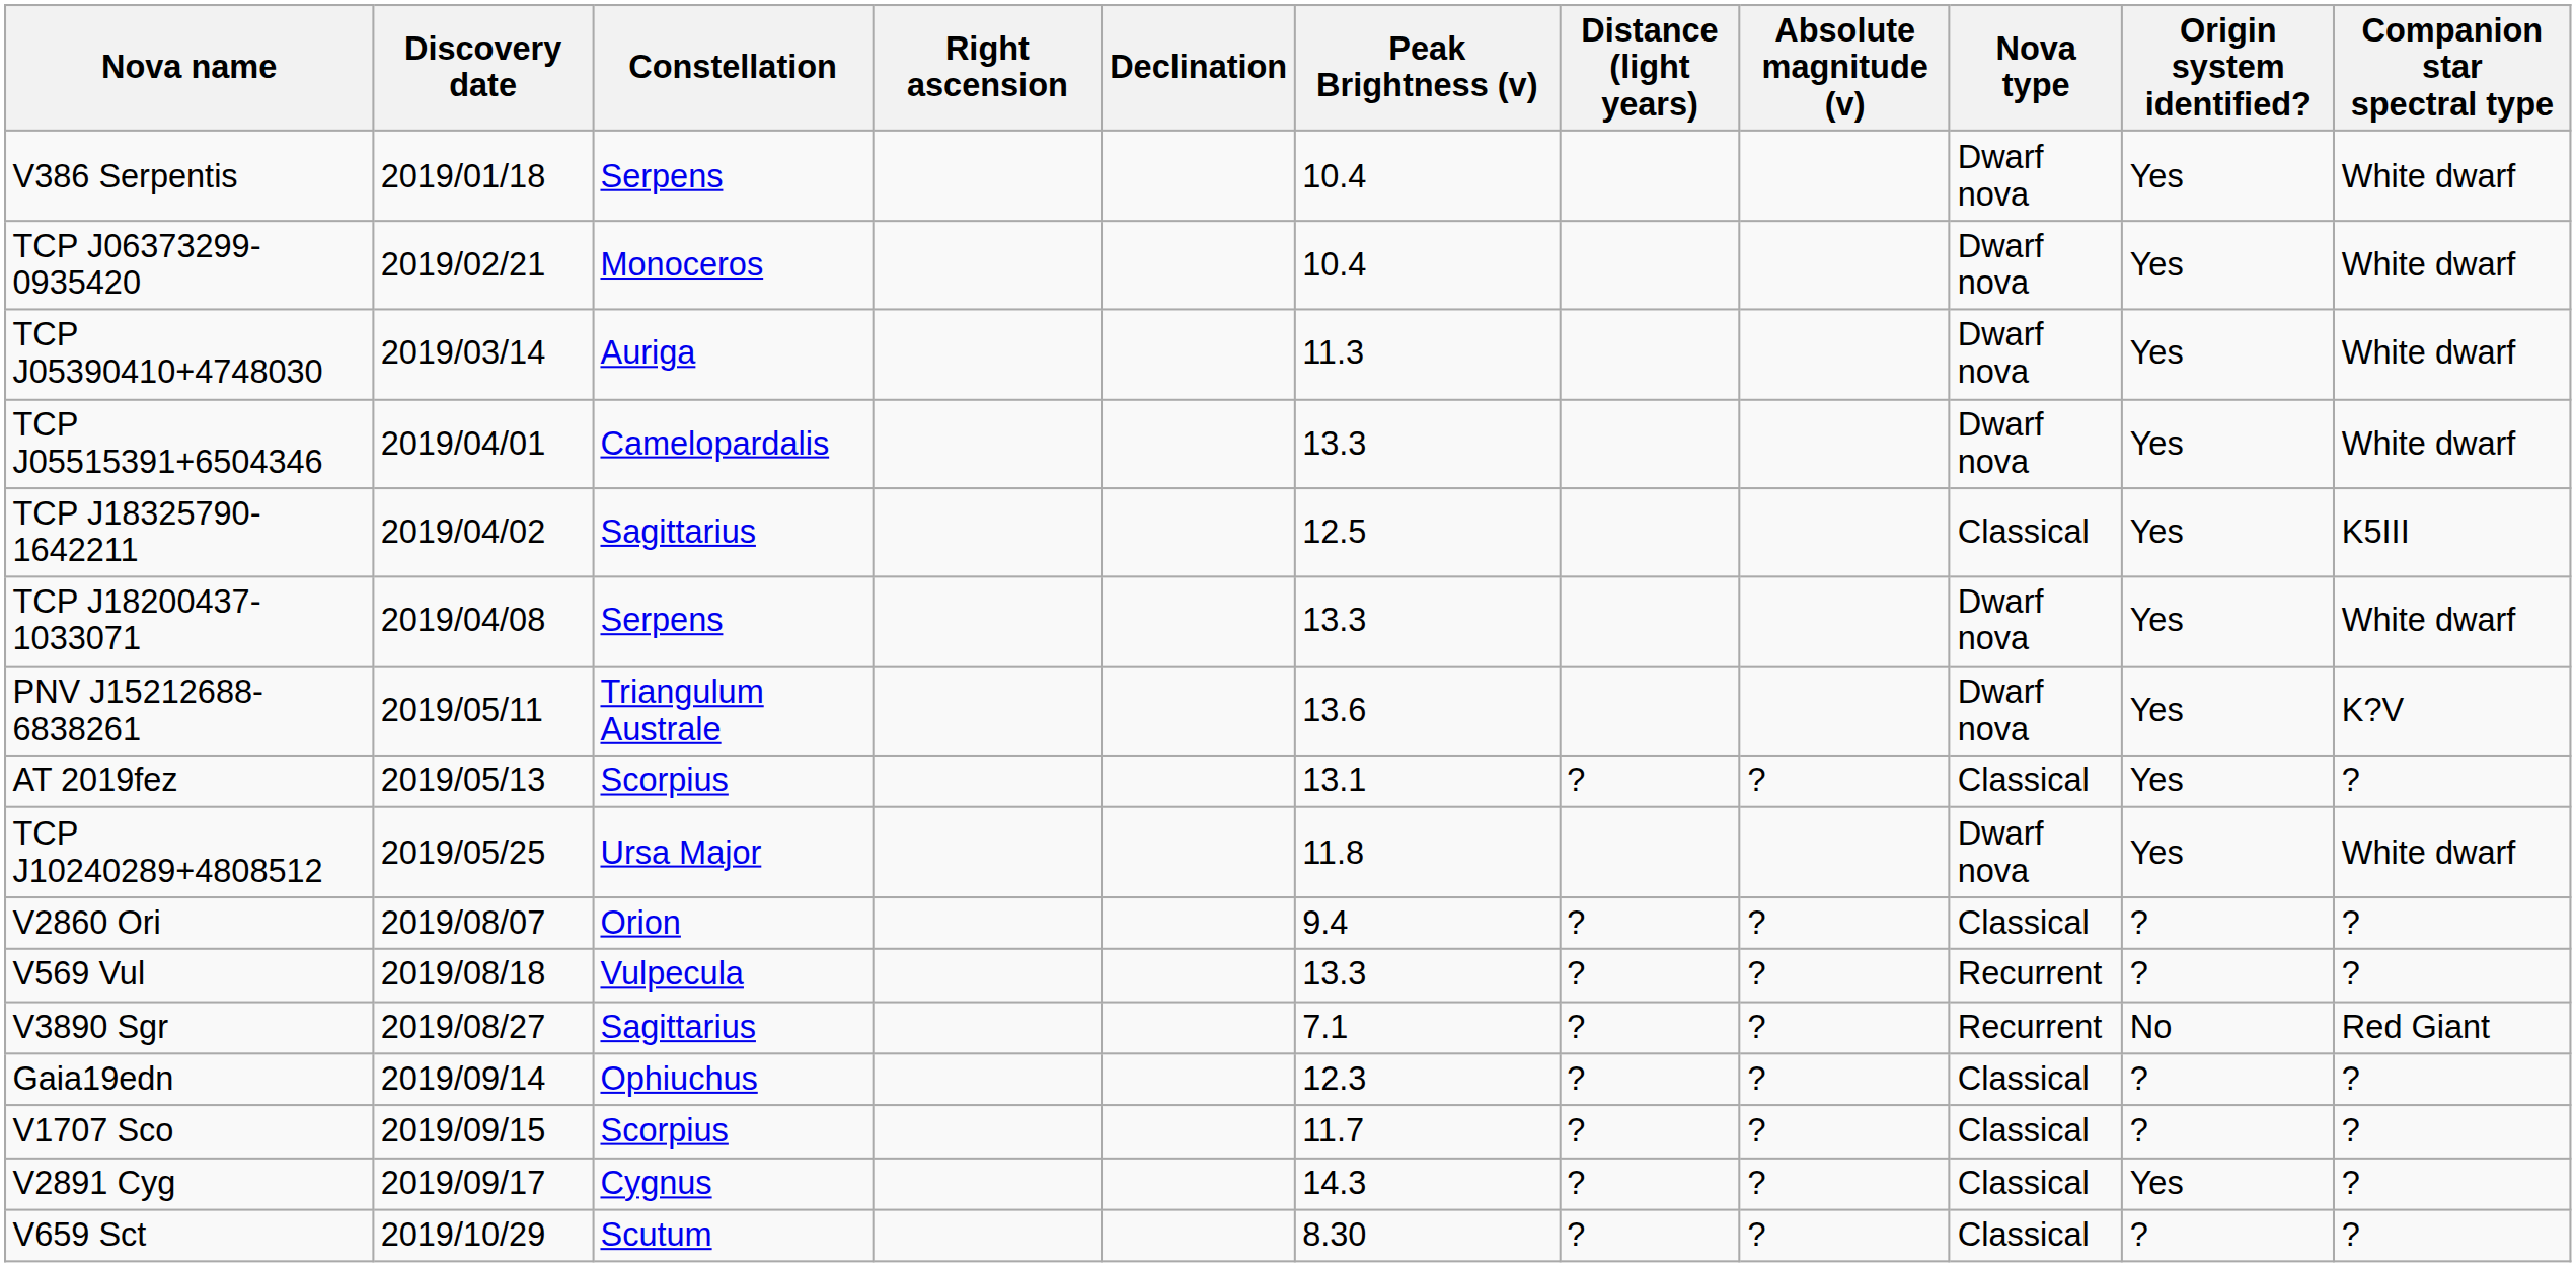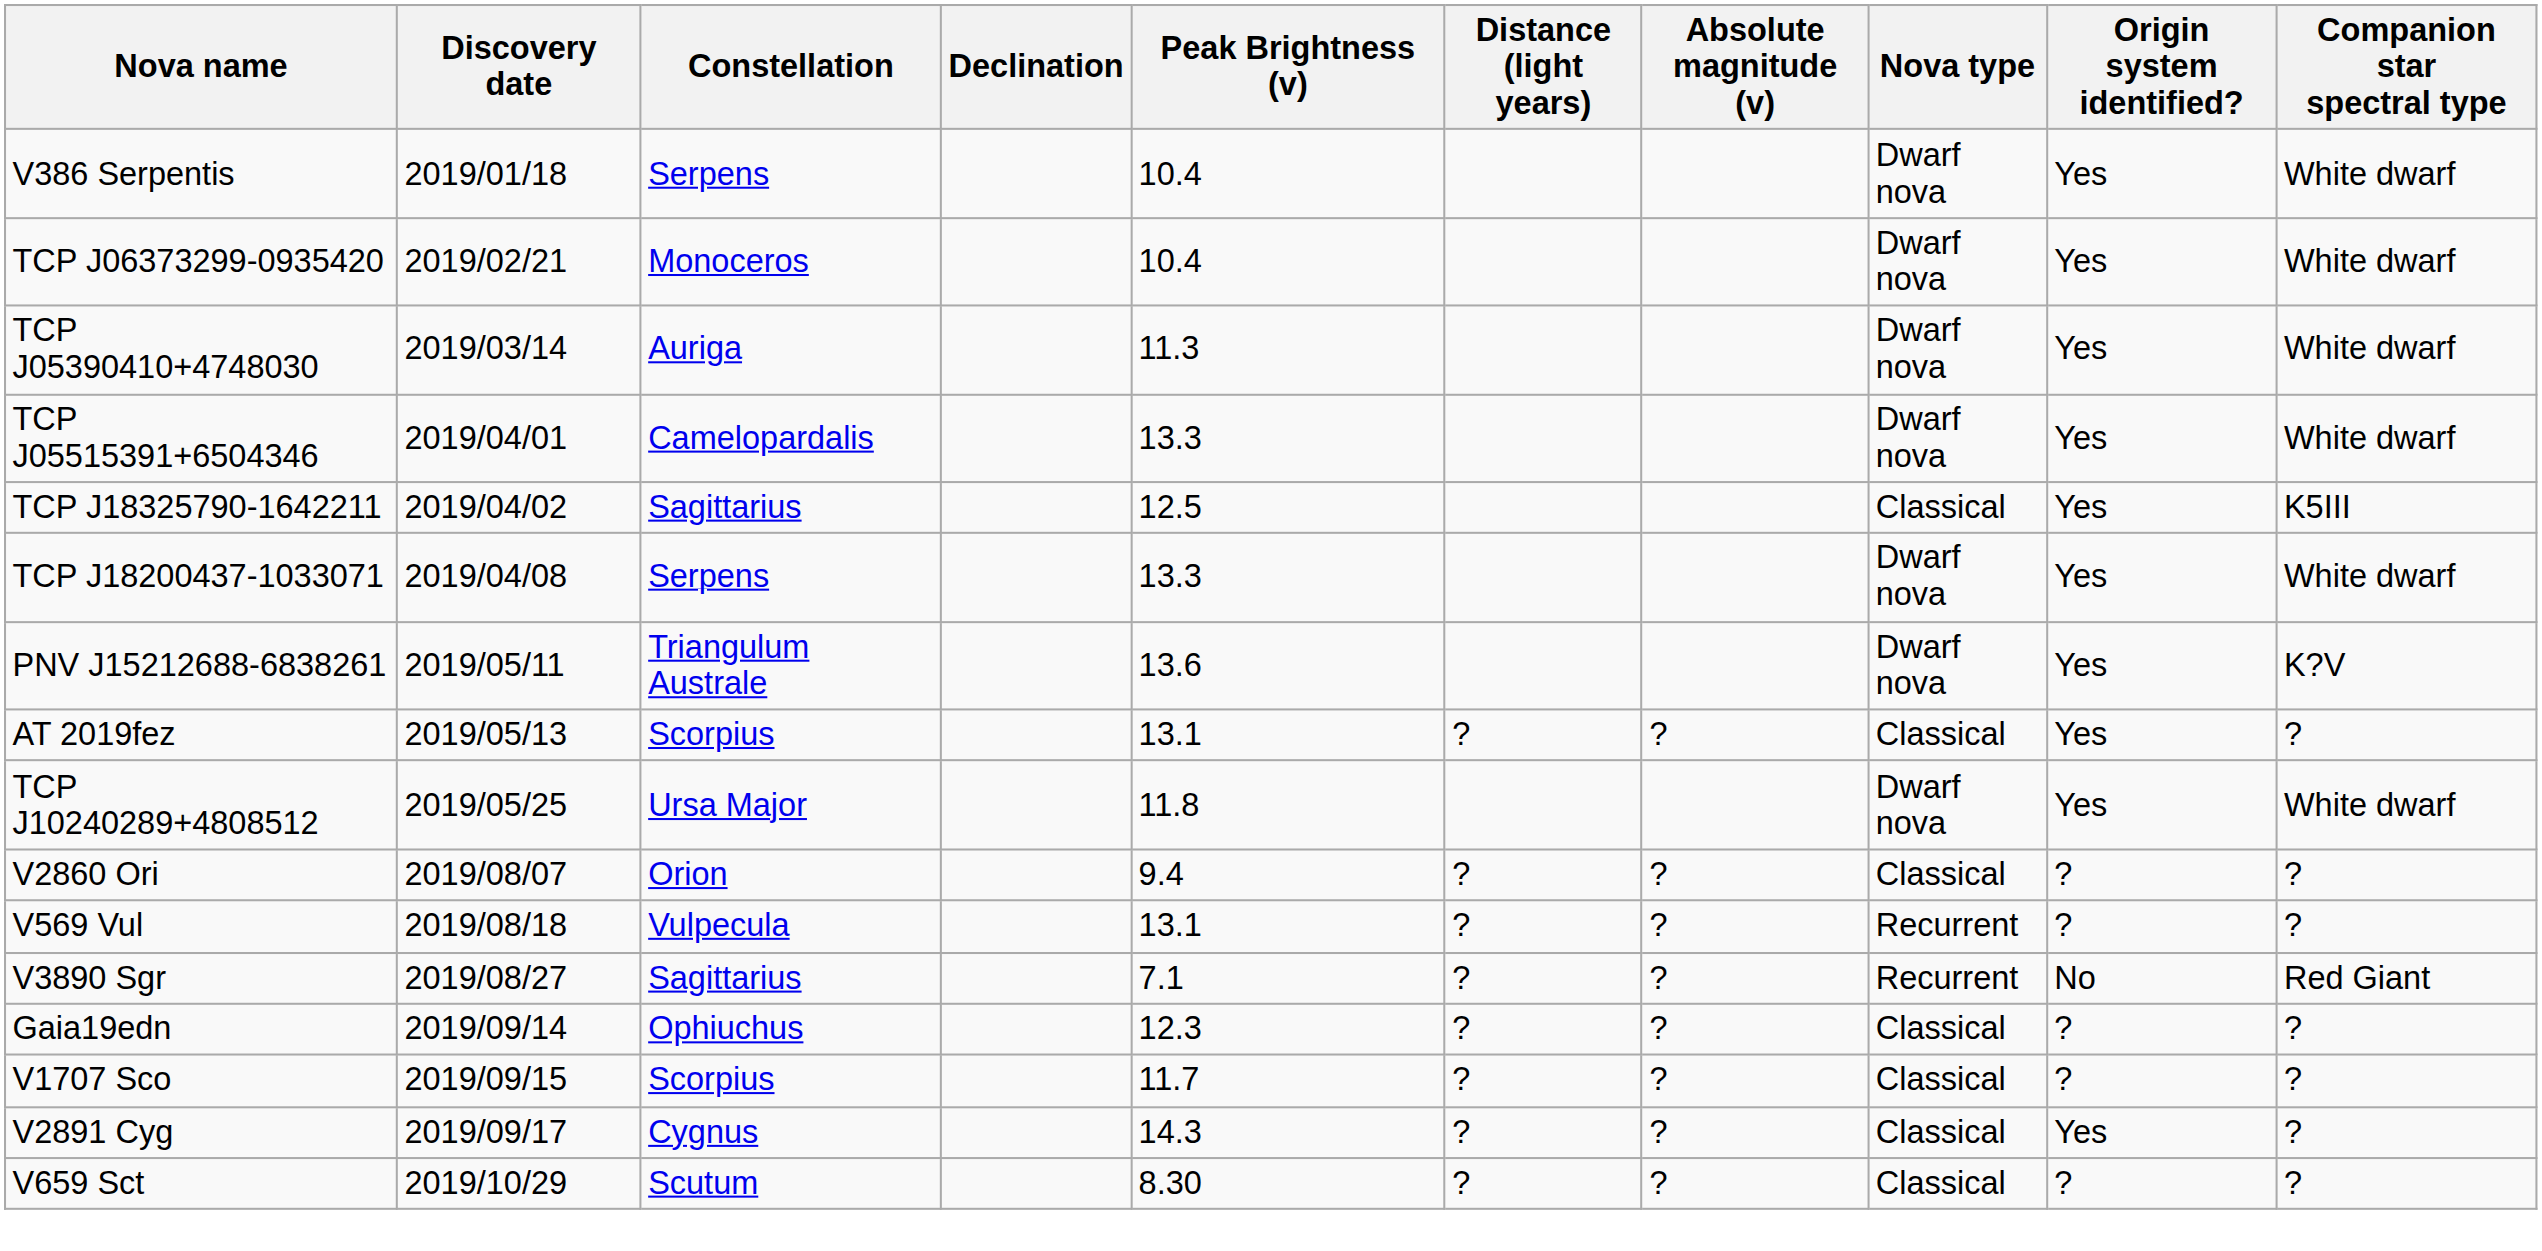- column: Right ascension
V569 Vul | Peak Brightness (v): 13.3 -> 13.1
